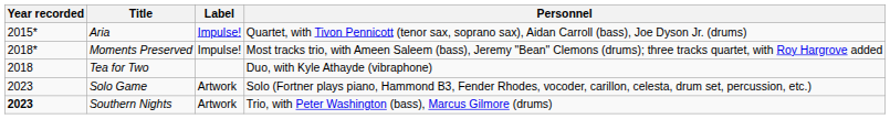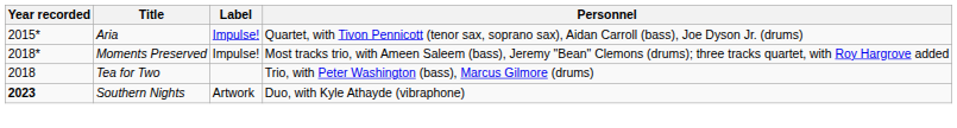Tea for Two | Personnel: Duo, with Kyle Athayde (vibraphone) -> Trio, with Peter Washington (bass), Marcus Gilmore (drums)
- row: 2023 | Solo Game | Artwork | Solo (Fortner plays piano, Hammond B3, Fender Rhodes, vocoder, carillon, celesta, drum set, percussion, etc.)
Southern Nights | Personnel: Trio, with Peter Washington (bass), Marcus Gilmore (drums) -> Duo, with Kyle Athayde (vibraphone)
